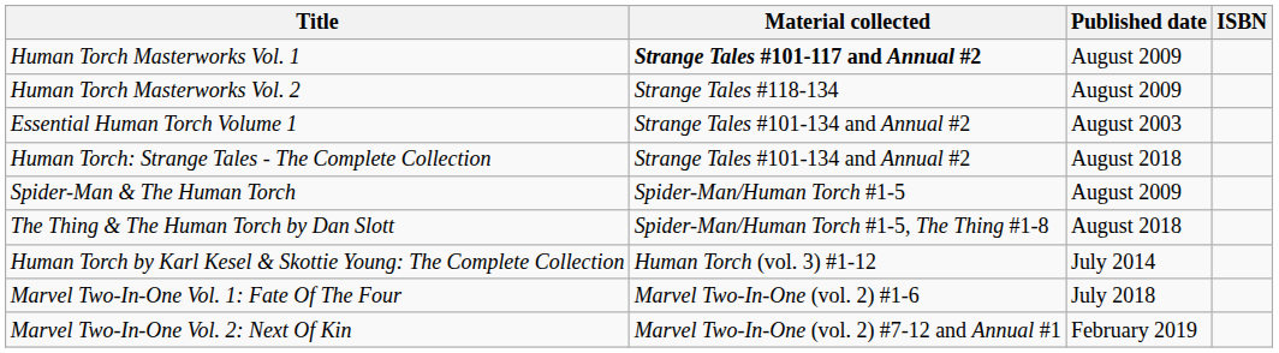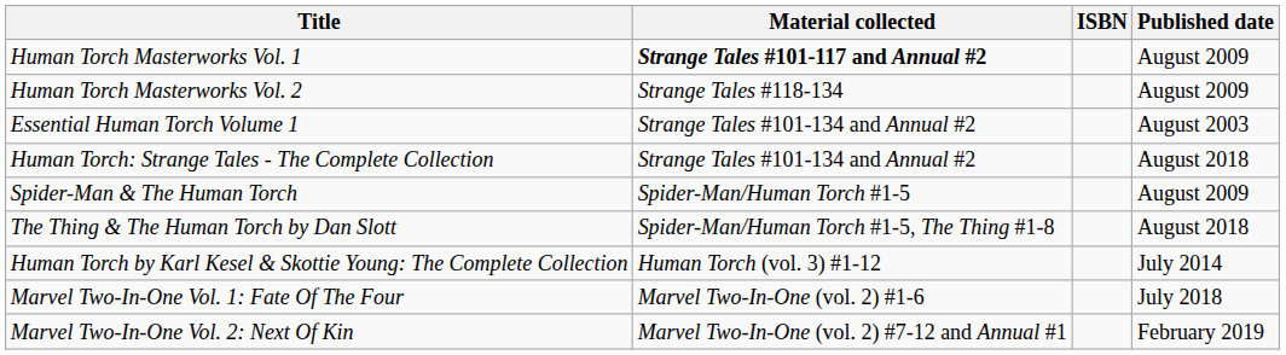columns swapped: Published date <-> ISBN
